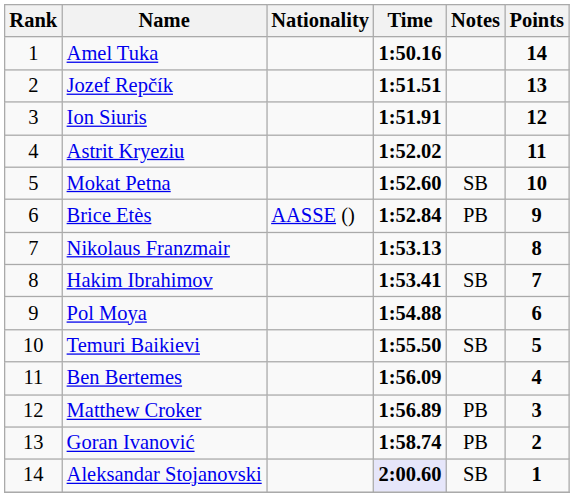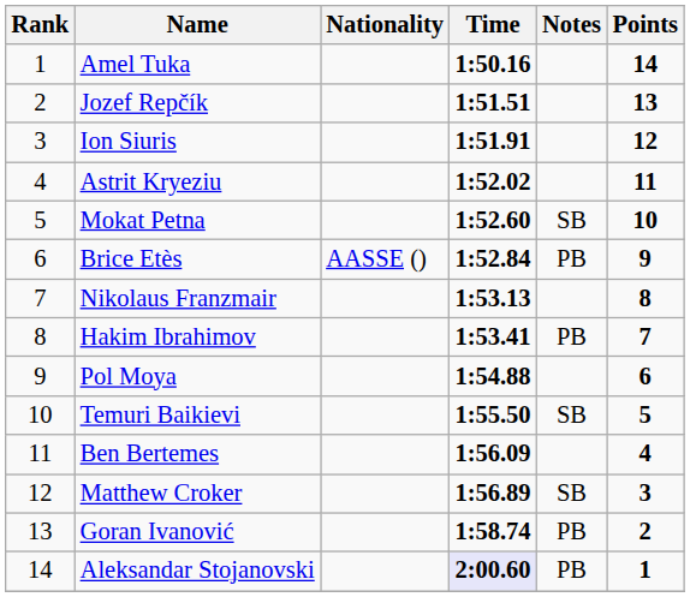Hakim Ibrahimov | Notes: SB -> PB
Matthew Croker | Notes: PB -> SB
Aleksandar Stojanovski | Notes: SB -> PB
